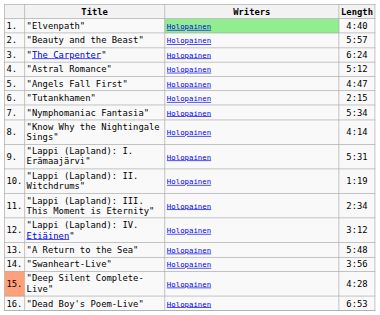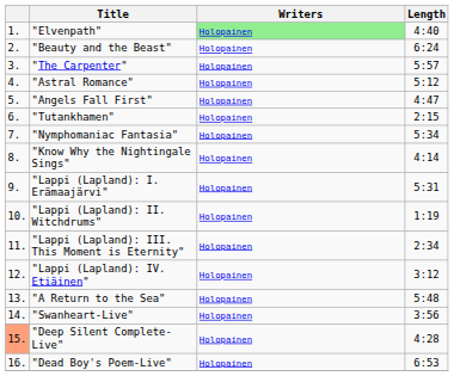"Beauty and the Beast" | Length: 5:57 -> 6:24
"The Carpenter" | Length: 6:24 -> 5:57
